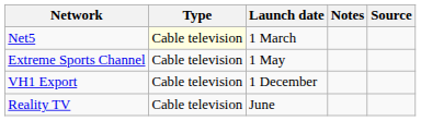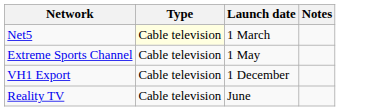- column: Source
